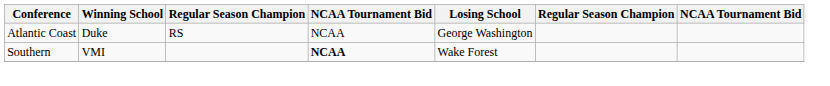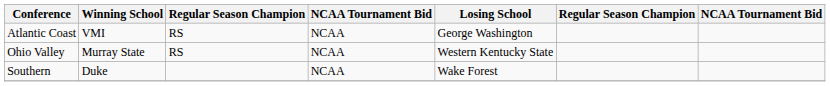Atlantic Coast | Winning School: Duke -> VMI
+ row: Ohio Valley | Murray State | RS | NCAA | Western Kentucky State
Southern | Winning School: VMI -> Duke
Southern | column 4: bold -> normal
